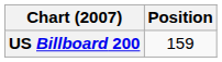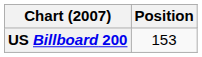US Billboard 200 | Position: 159 -> 153
